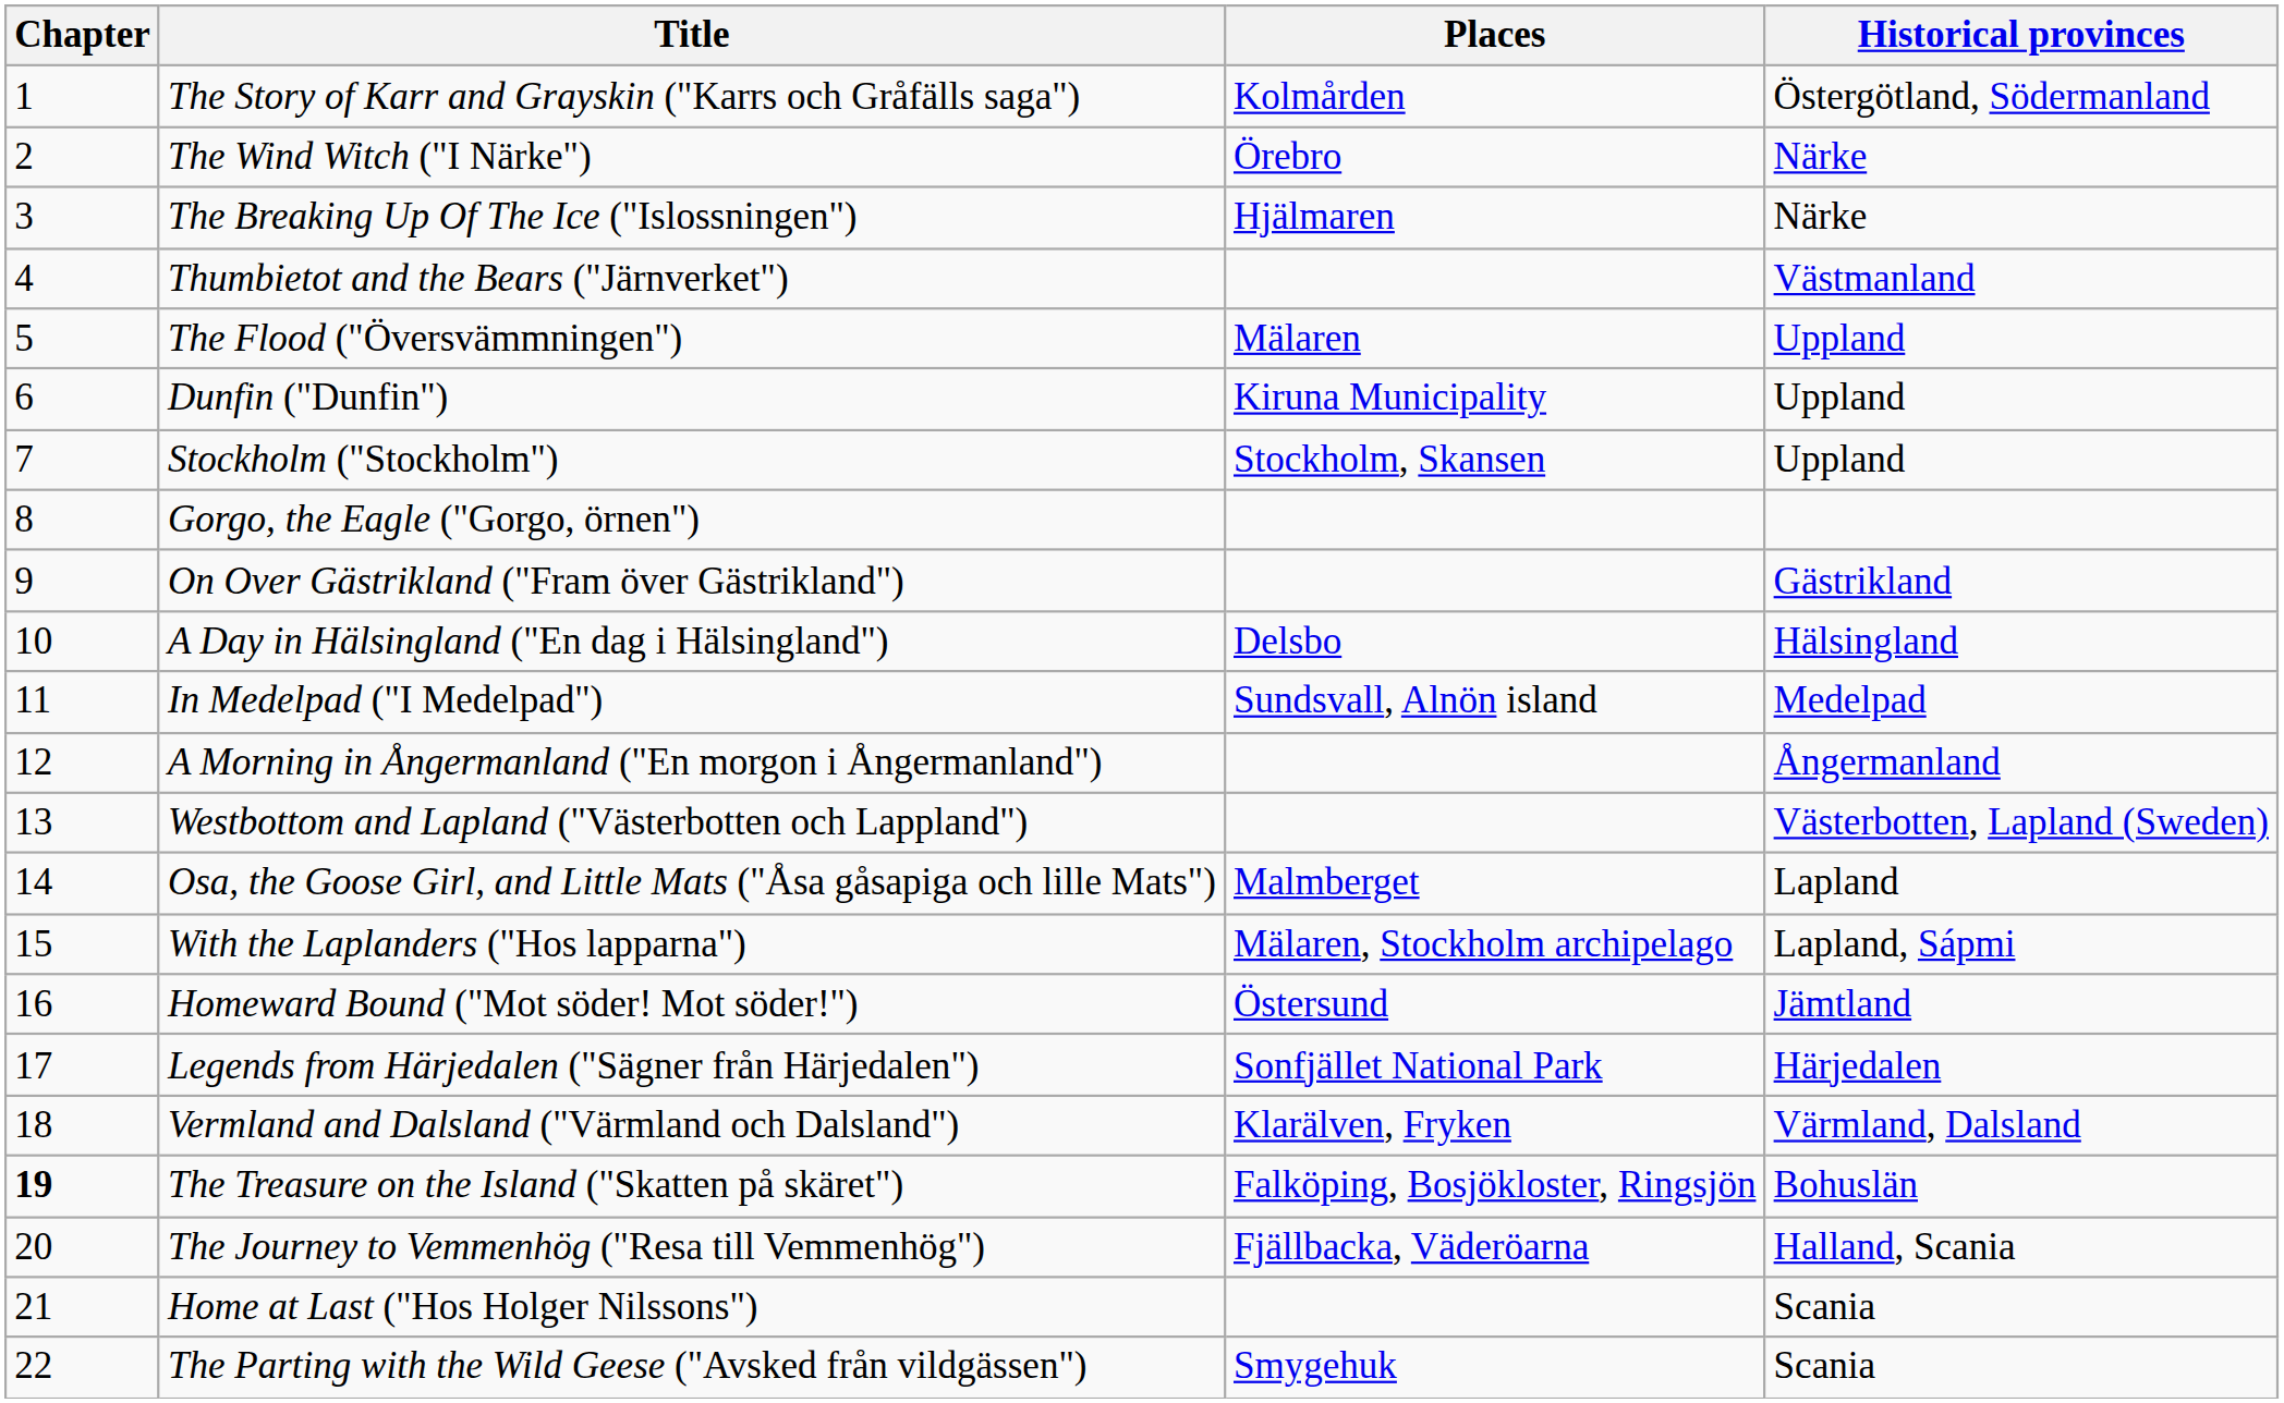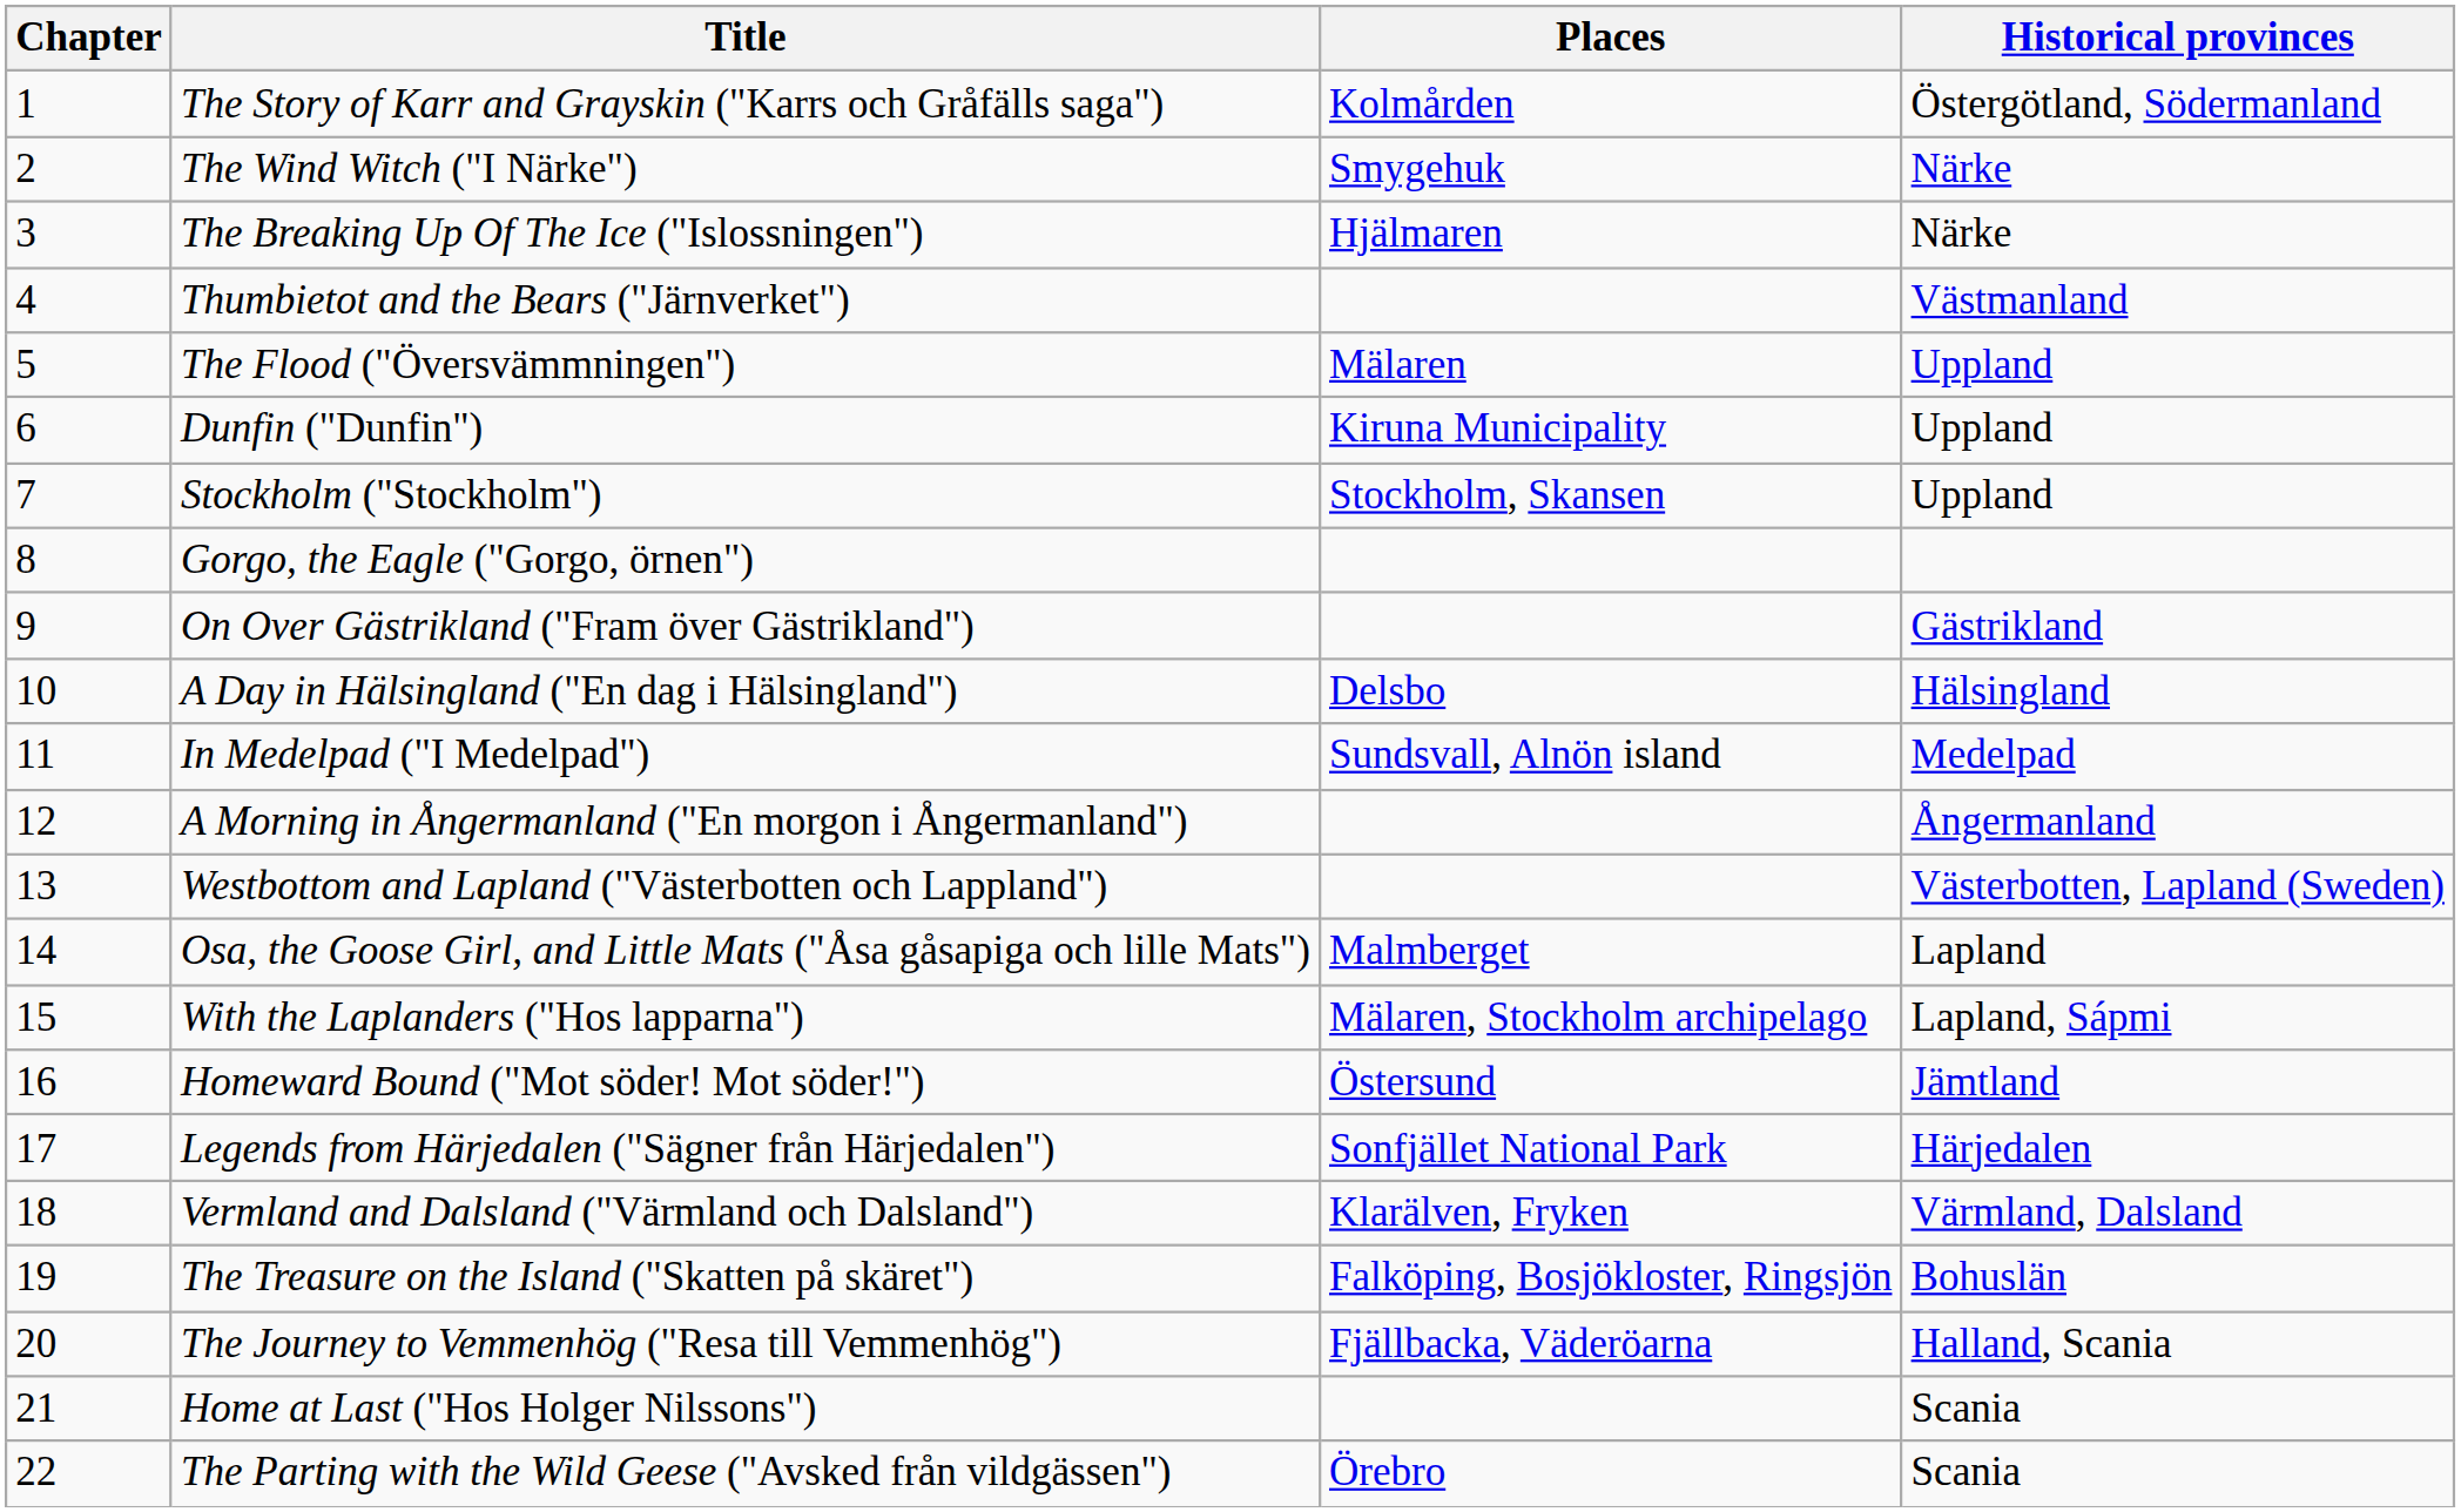The Wind Witch ("I Närke") | Places: Örebro -> Smygehuk
The Treasure on the Island ("Skatten på skäret") | Chapter: bold -> normal
The Parting with the Wild Geese ("Avsked från vildgässen") | Places: Smygehuk -> Örebro
